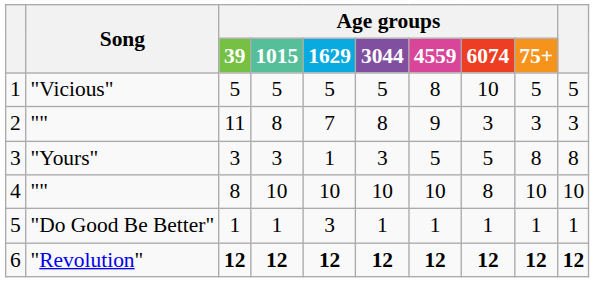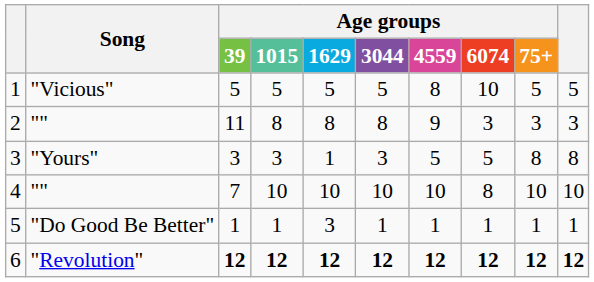2 | Age groups / 1629: 7 -> 8
4 | Age groups / 39: 8 -> 7
